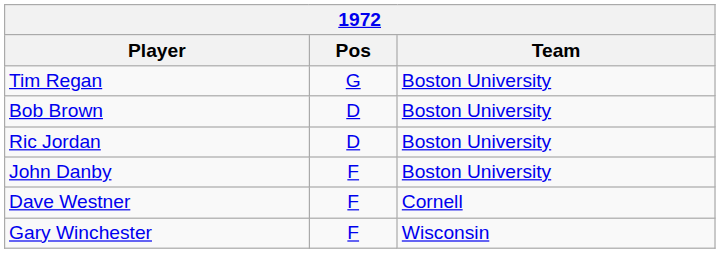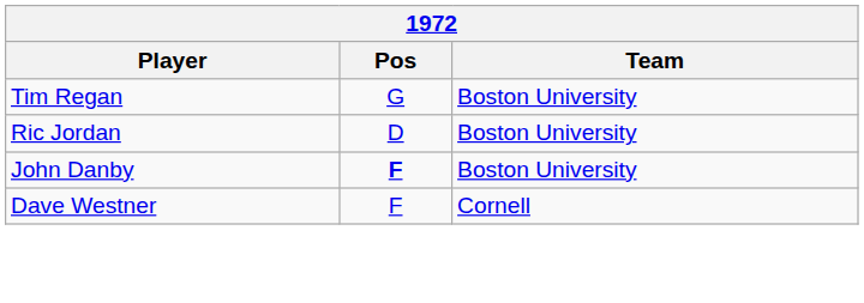- row: Bob Brown | D | Boston University
John Danby | Pos: normal -> bold
- row: Gary Winchester | F | Wisconsin
